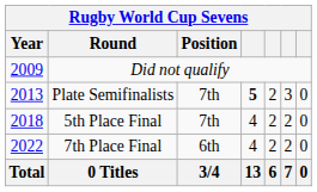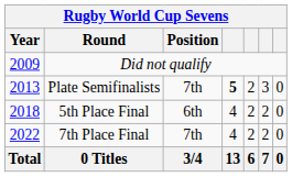5th Place Final | Position: 7th -> 6th
7th Place Final | Position: 6th -> 7th
